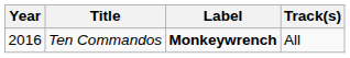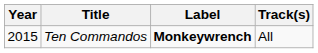Ten Commandos | Year: 2016 -> 2015
